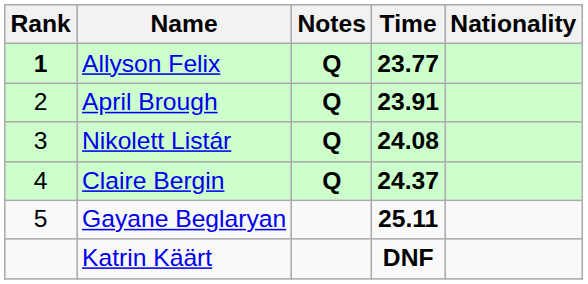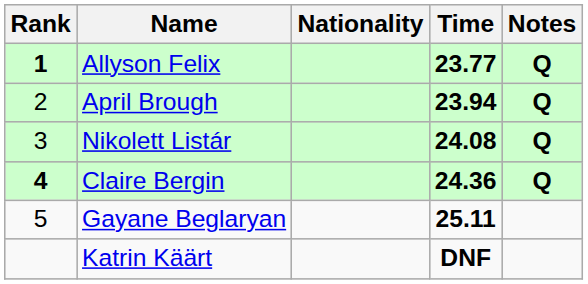columns swapped: Nationality <-> Notes
April Brough | Time: 23.91 -> 23.94
Claire Bergin | Rank: normal -> bold
Claire Bergin | Time: 24.37 -> 24.36
